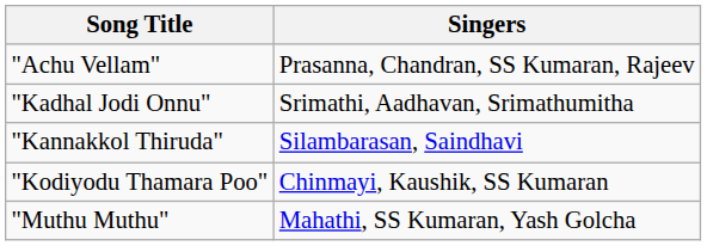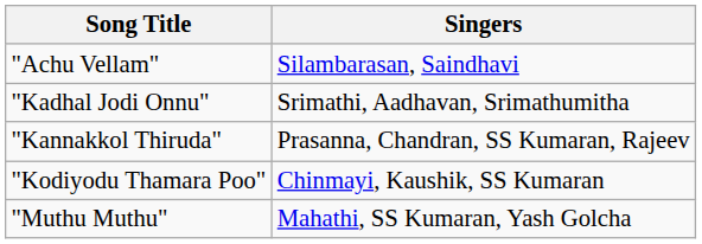"Achu Vellam" | Singers: Prasanna, Chandran, SS Kumaran, Rajeev -> Silambarasan, Saindhavi
"Kannakkol Thiruda" | Singers: Silambarasan, Saindhavi -> Prasanna, Chandran, SS Kumaran, Rajeev
